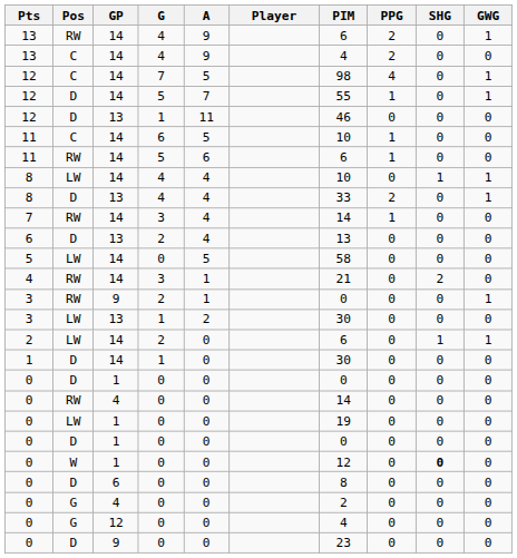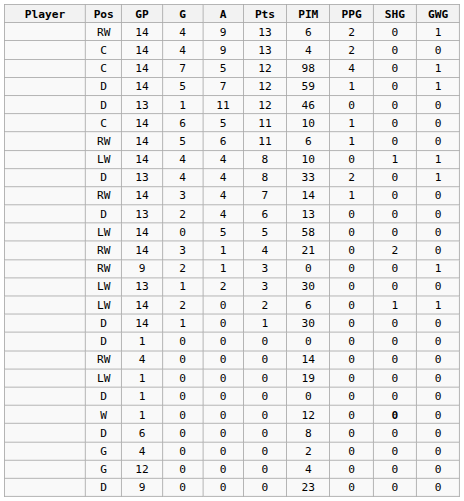columns swapped: Player <-> Pts
D / 5 | PIM: 55 -> 59
